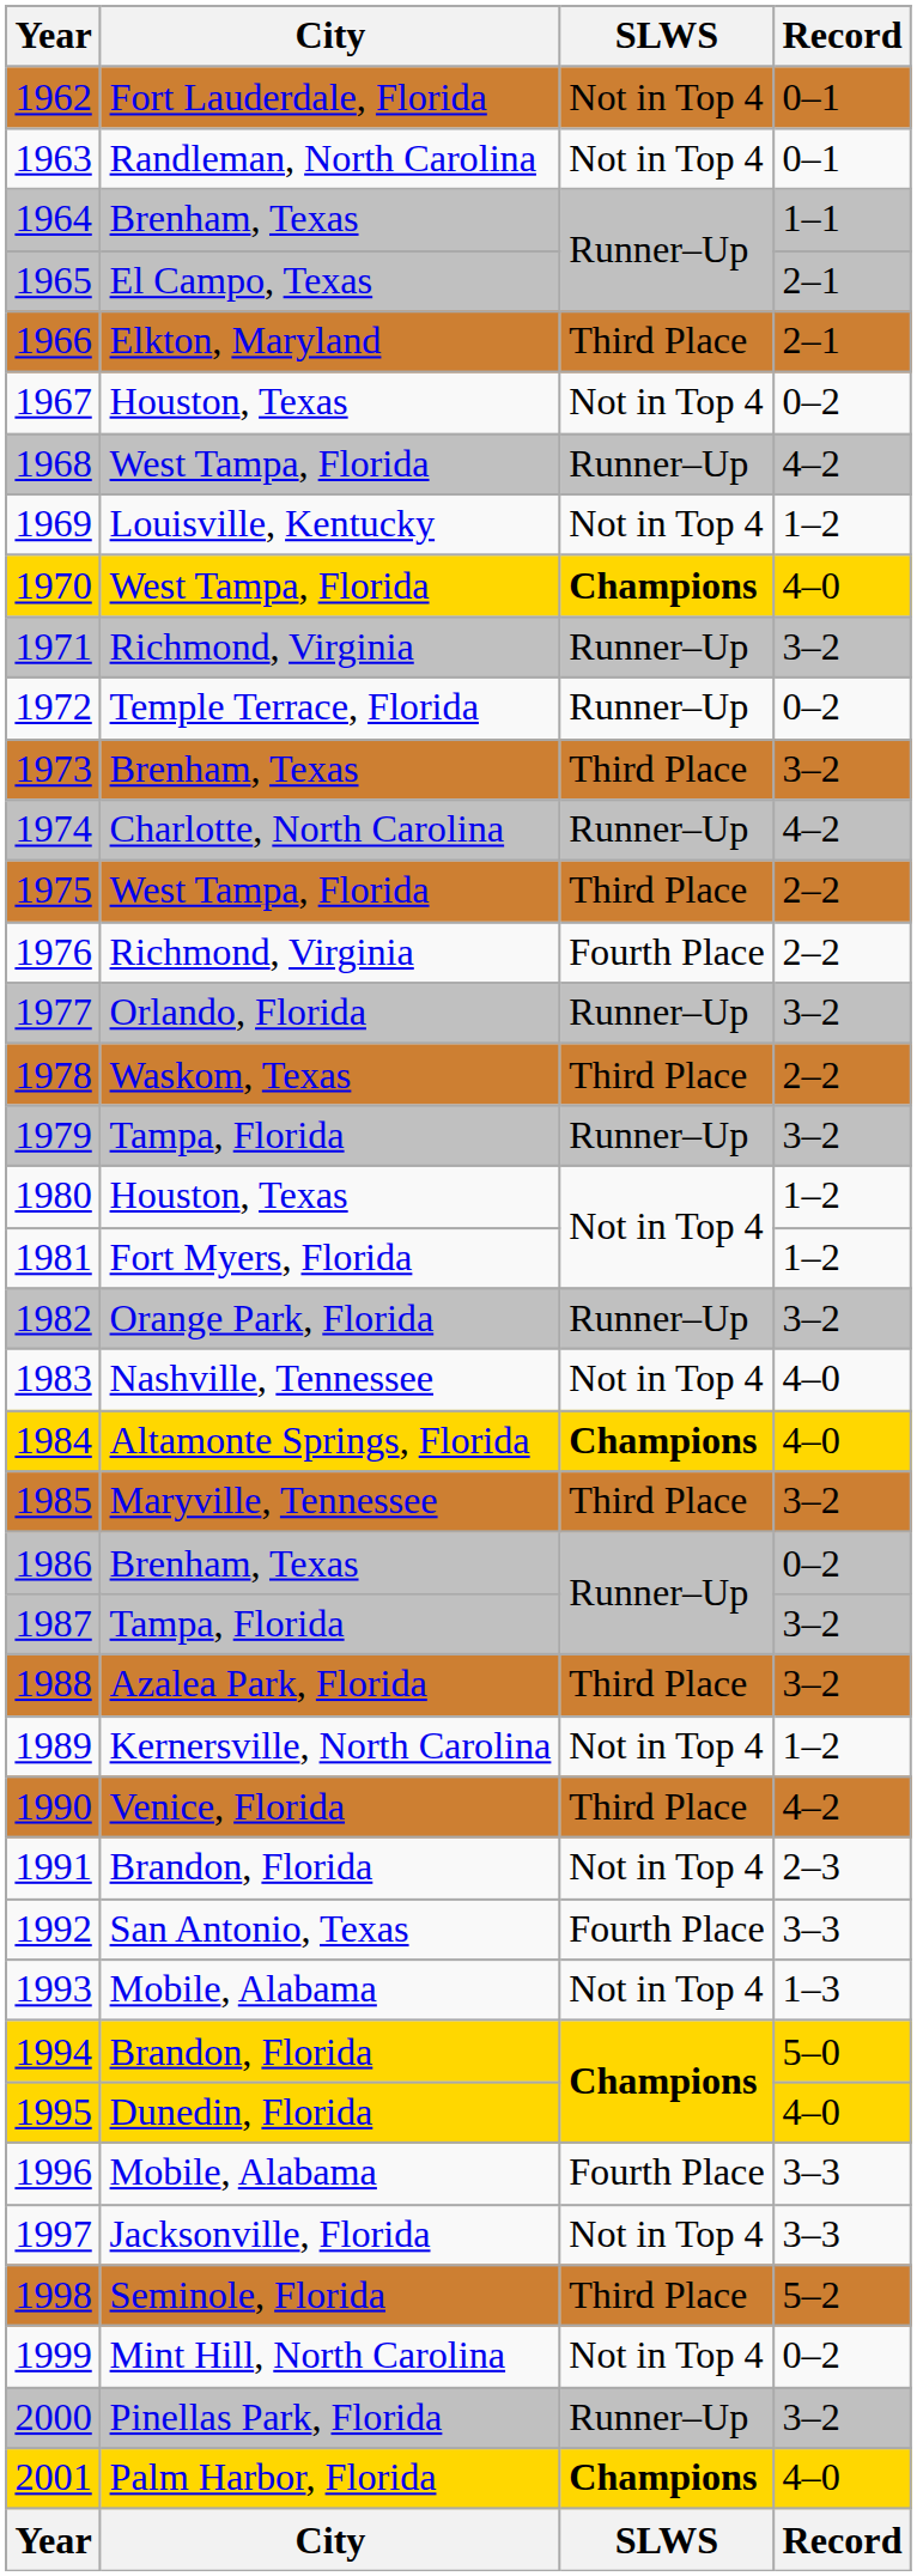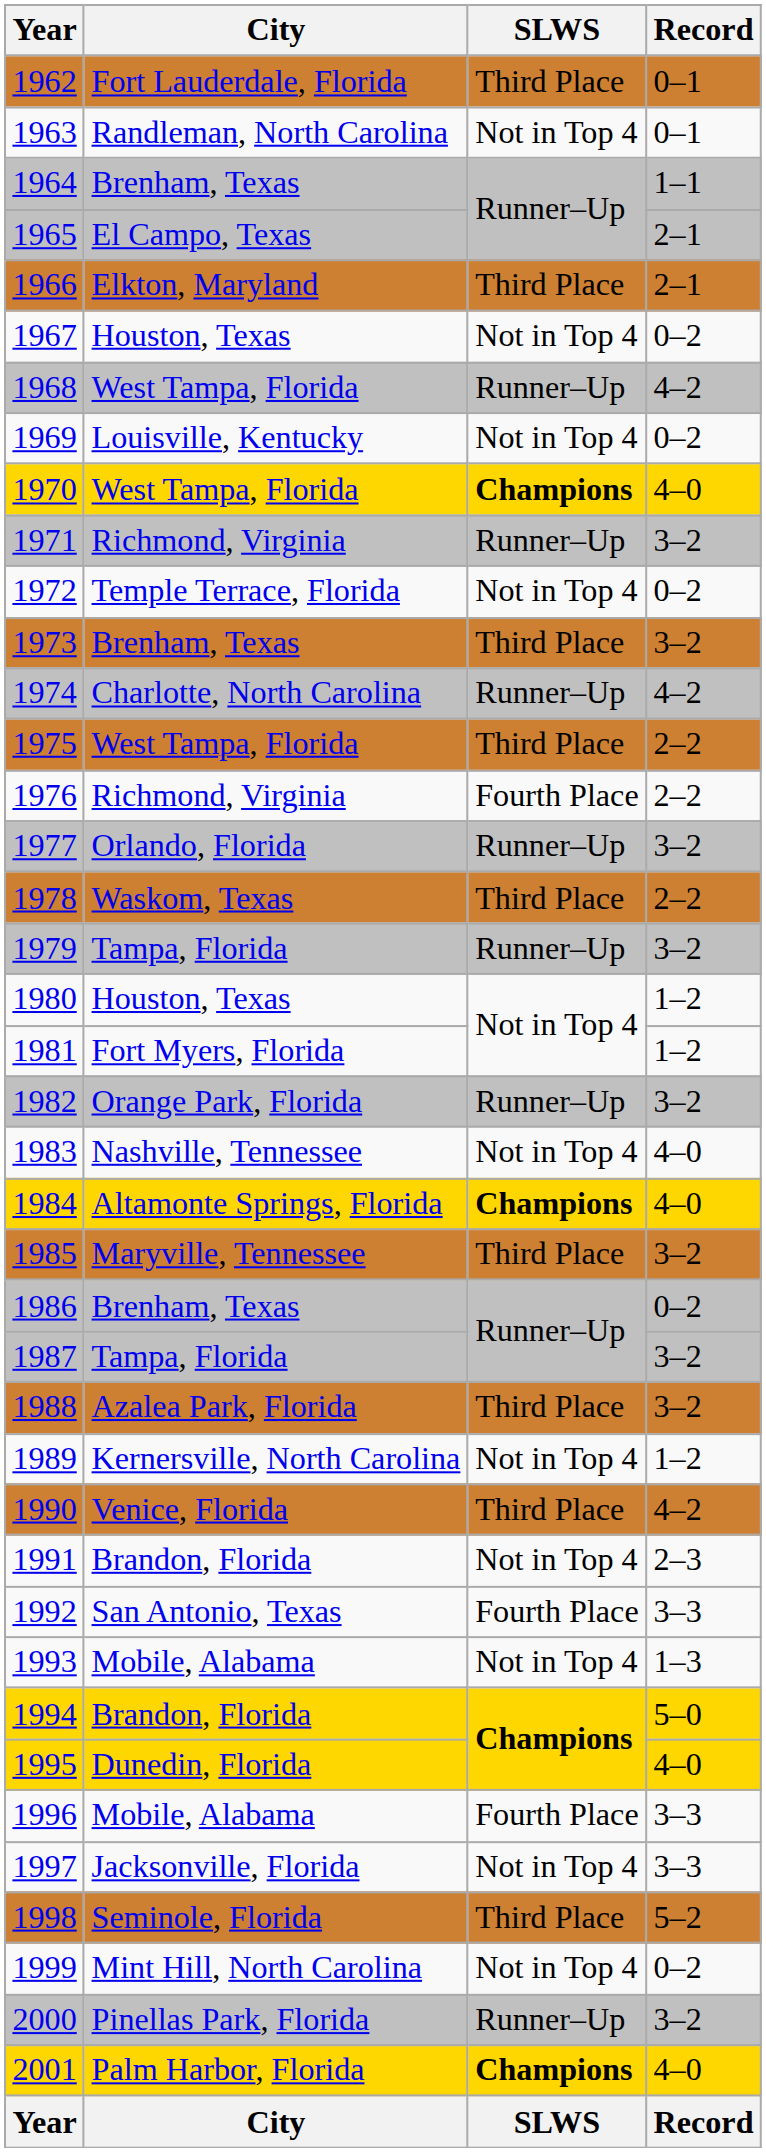1962 | SLWS: Not in Top 4 -> Third Place
1969 | Record: 1–2 -> 0–2
1972 | SLWS: Runner–Up -> Not in Top 4
